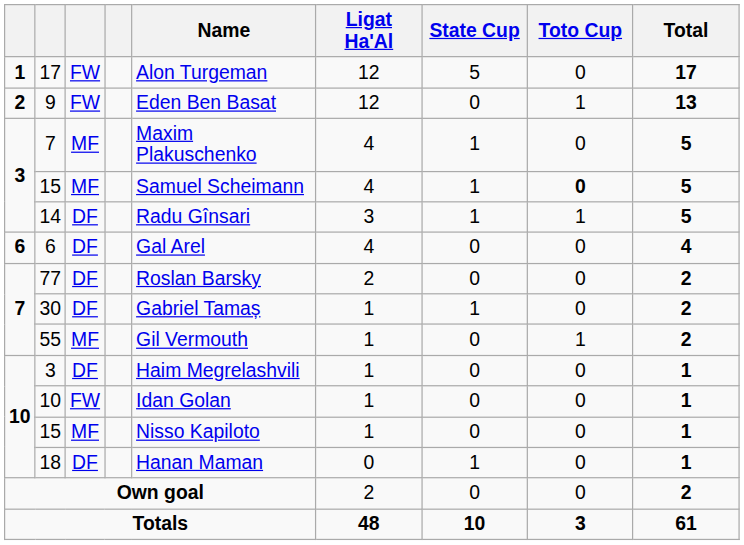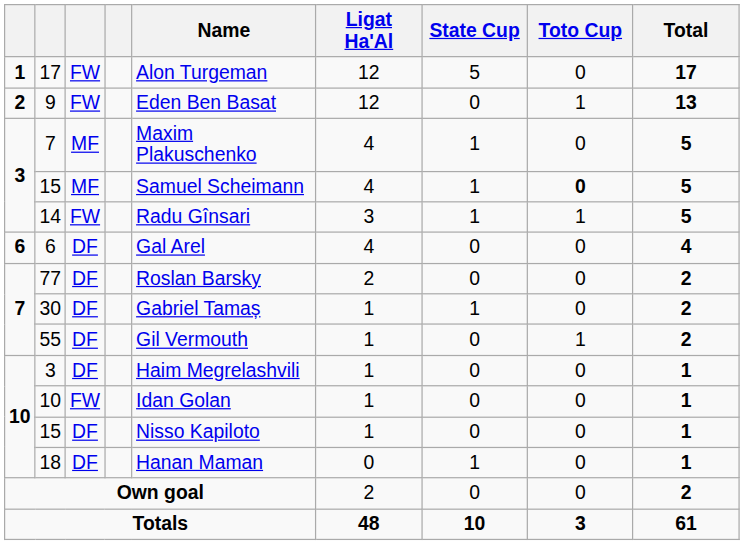14 | column 3: DF -> FW
55 | column 3: MF -> DF
10 / 15 | column 3: MF -> DF
